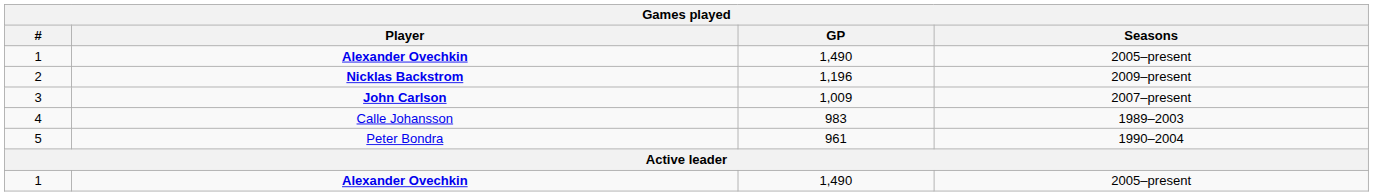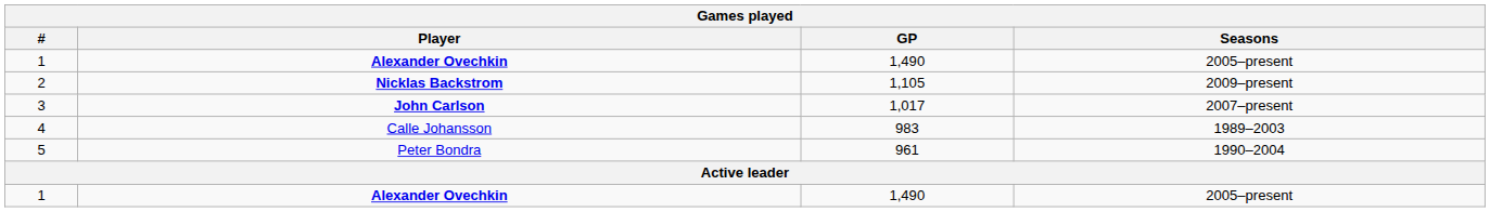2 | GP: 1,196 -> 1,105
3 | GP: 1,009 -> 1,017
